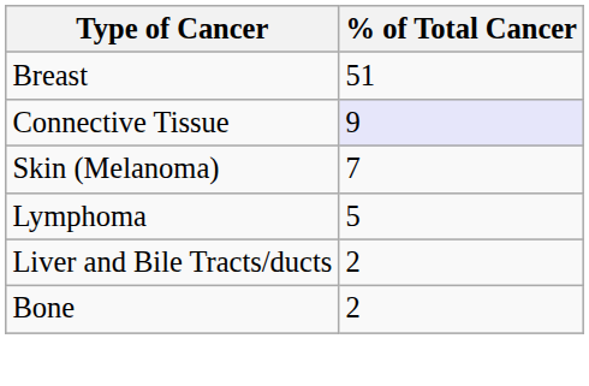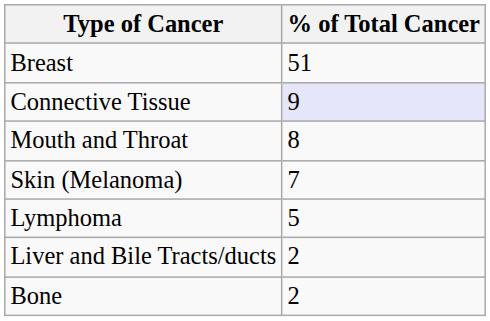+ row: Mouth and Throat | 8
